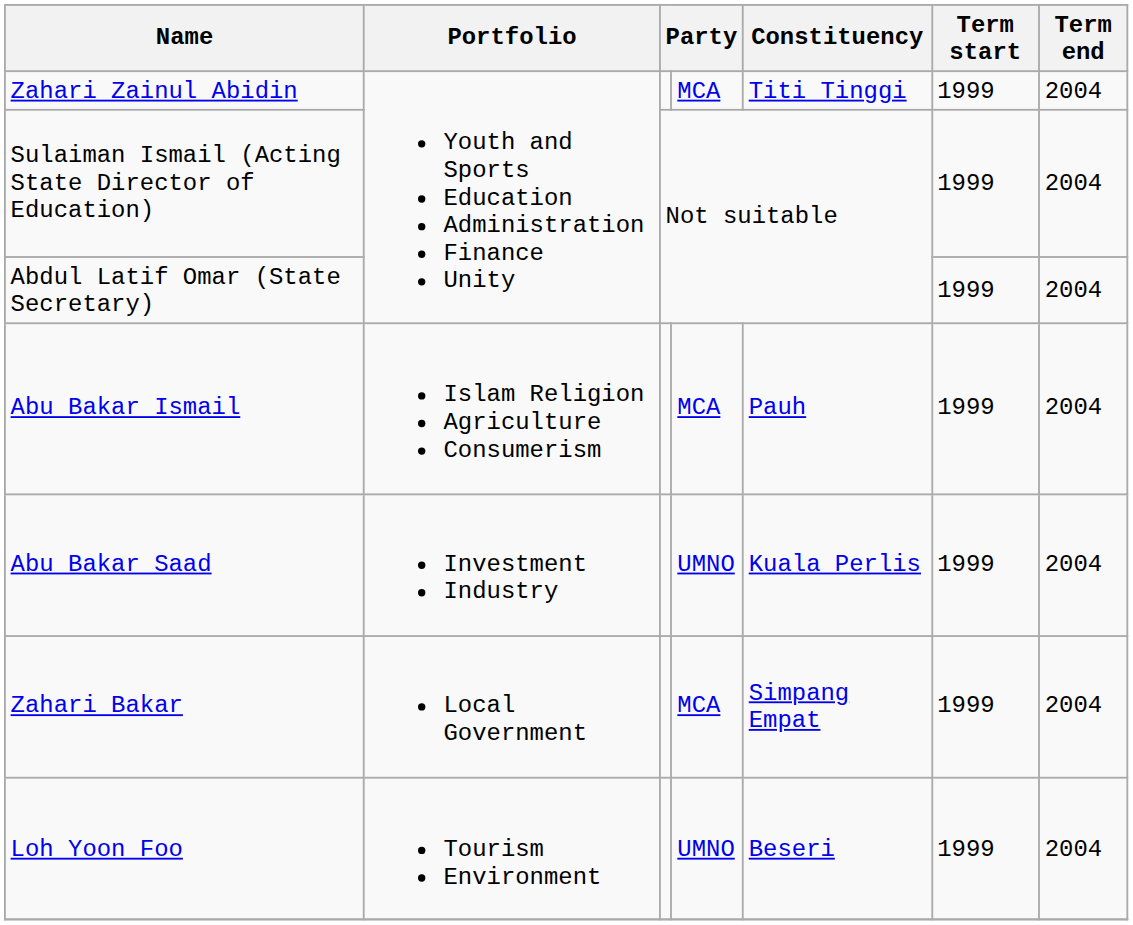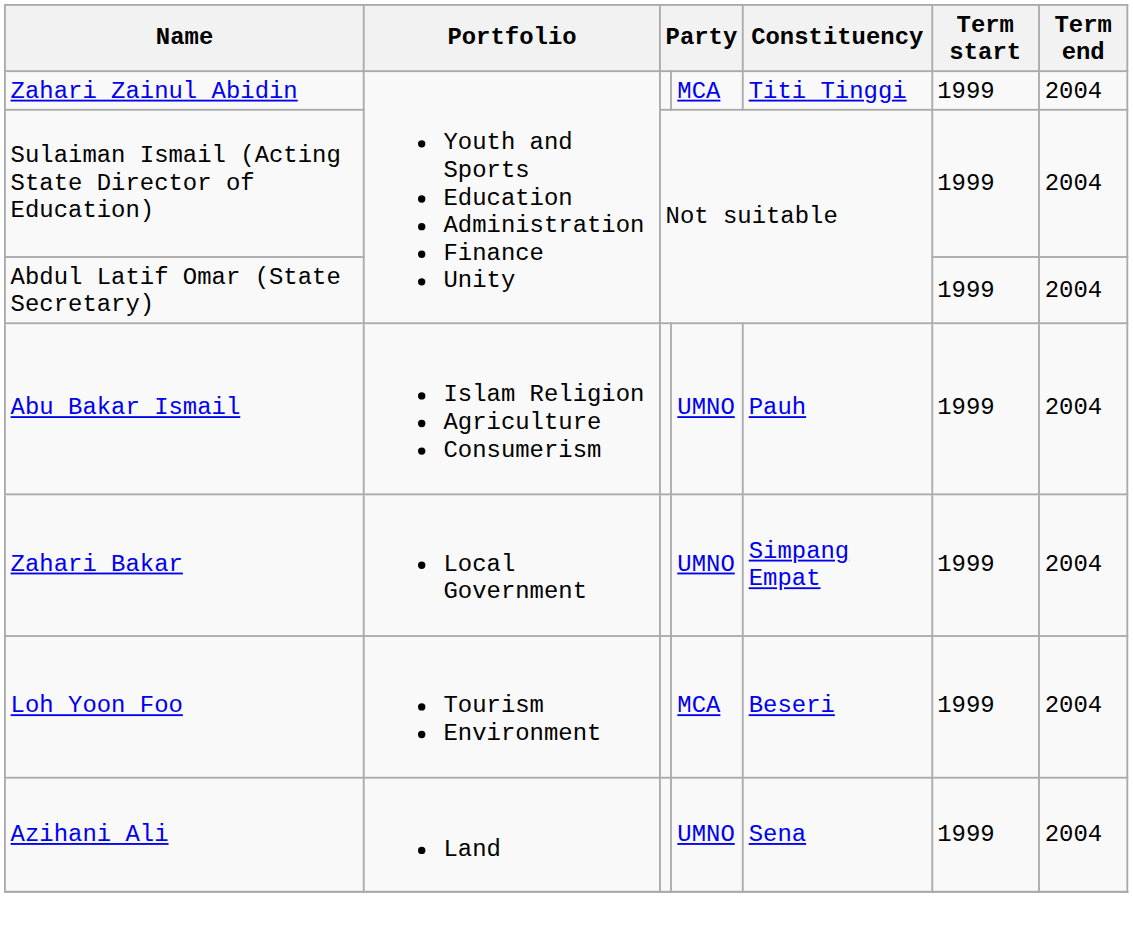Abu Bakar Ismail | column 4: MCA -> UMNO
- row: Abu Bakar Saad | Investment Industry | UMNO | Kuala Perlis | 1999 | 2004
Zahari Bakar | column 4: MCA -> UMNO
Loh Yoon Foo | column 4: UMNO -> MCA
+ row: Azihani Ali | Land | UMNO | Sena | 1999 | 2004
